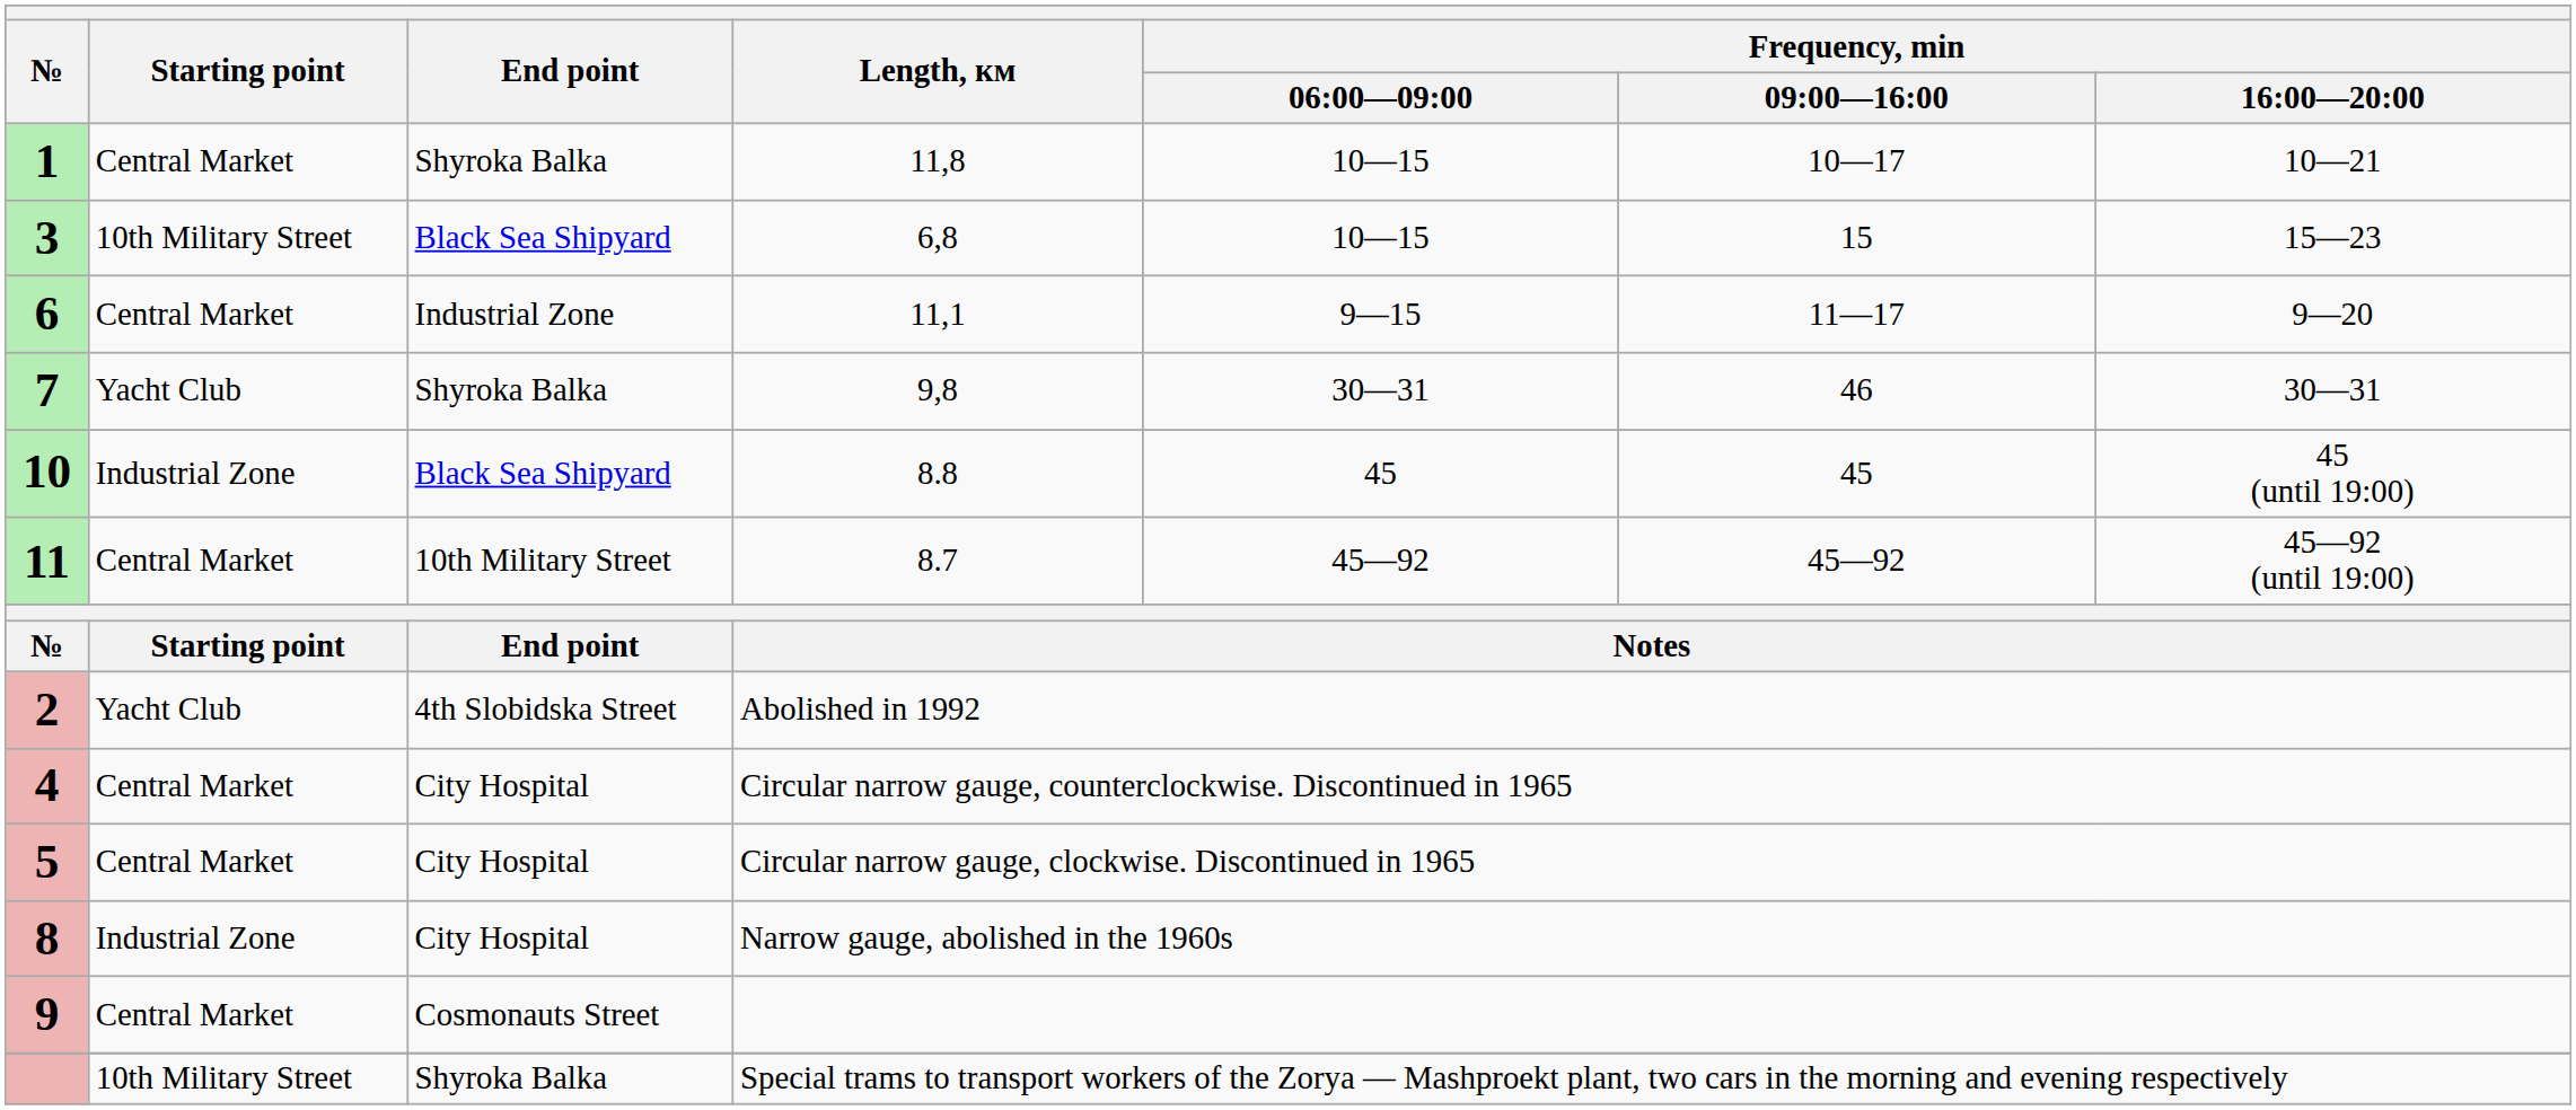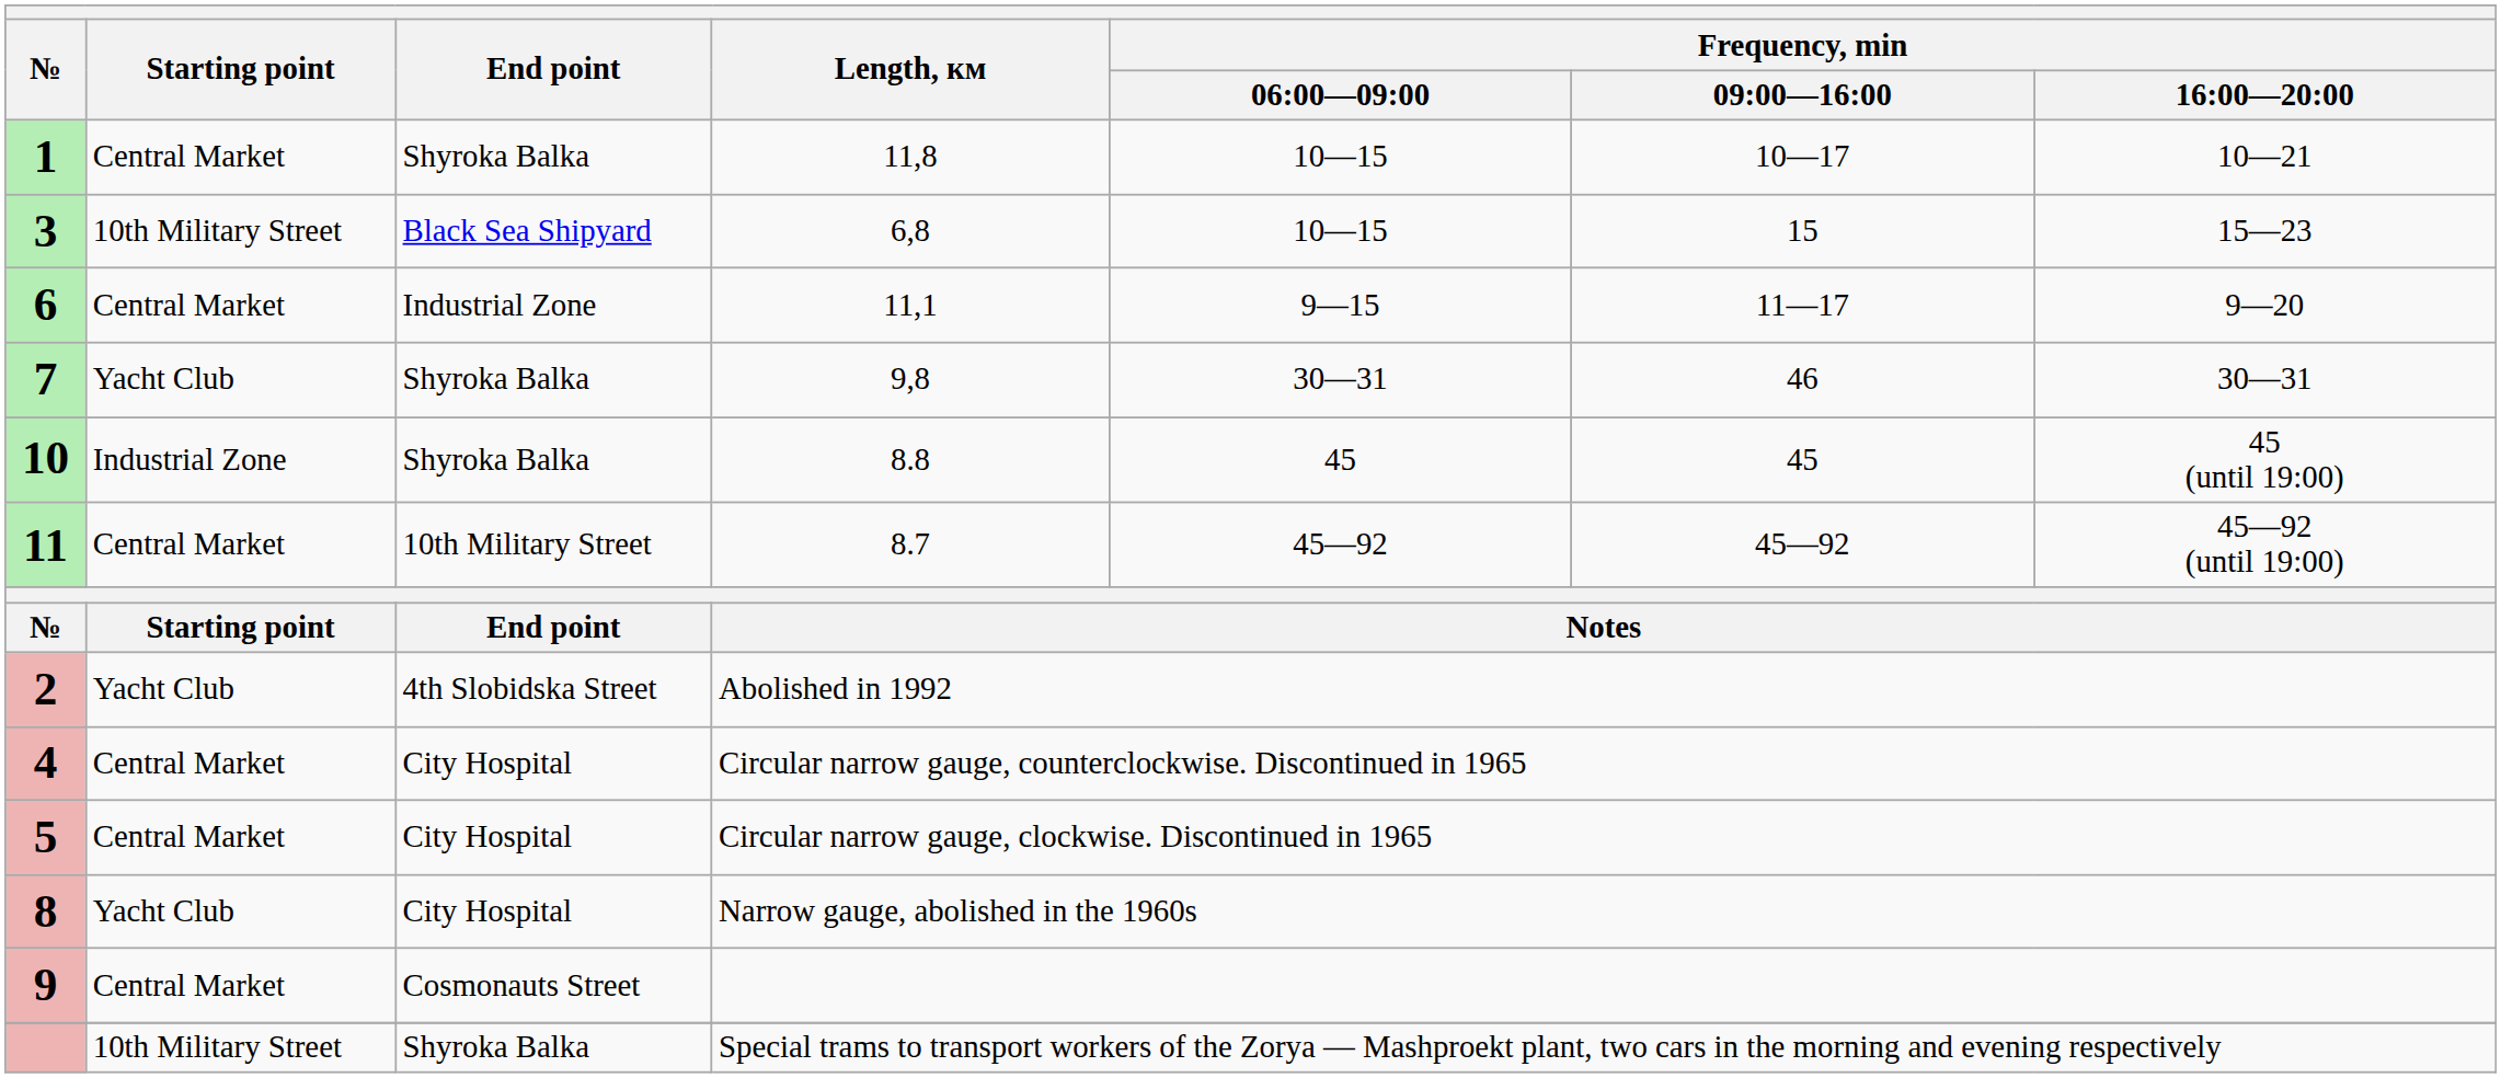10 | End point: Black Sea Shipyard -> Shyroka Balka
8 | Starting point: Industrial Zone -> Yacht Club
